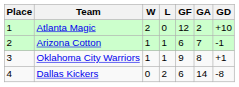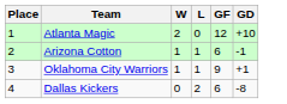- column: GA | 2 | 7 | 8 | 14
